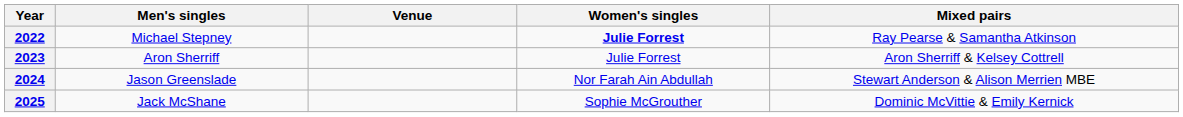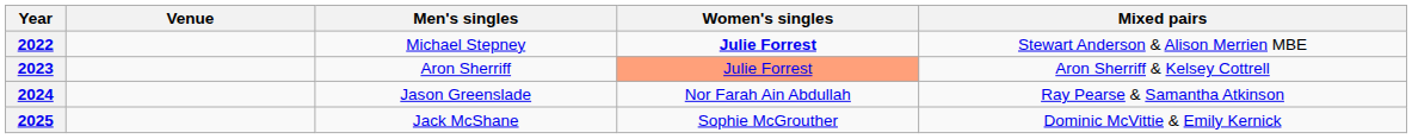columns swapped: Venue <-> Men's singles
2022 | Mixed pairs: Ray Pearse & Samantha Atkinson -> Stewart Anderson & Alison Merrien MBE
2023 | Women's singles: no background -> lightsalmon background
2024 | Mixed pairs: Stewart Anderson & Alison Merrien MBE -> Ray Pearse & Samantha Atkinson
